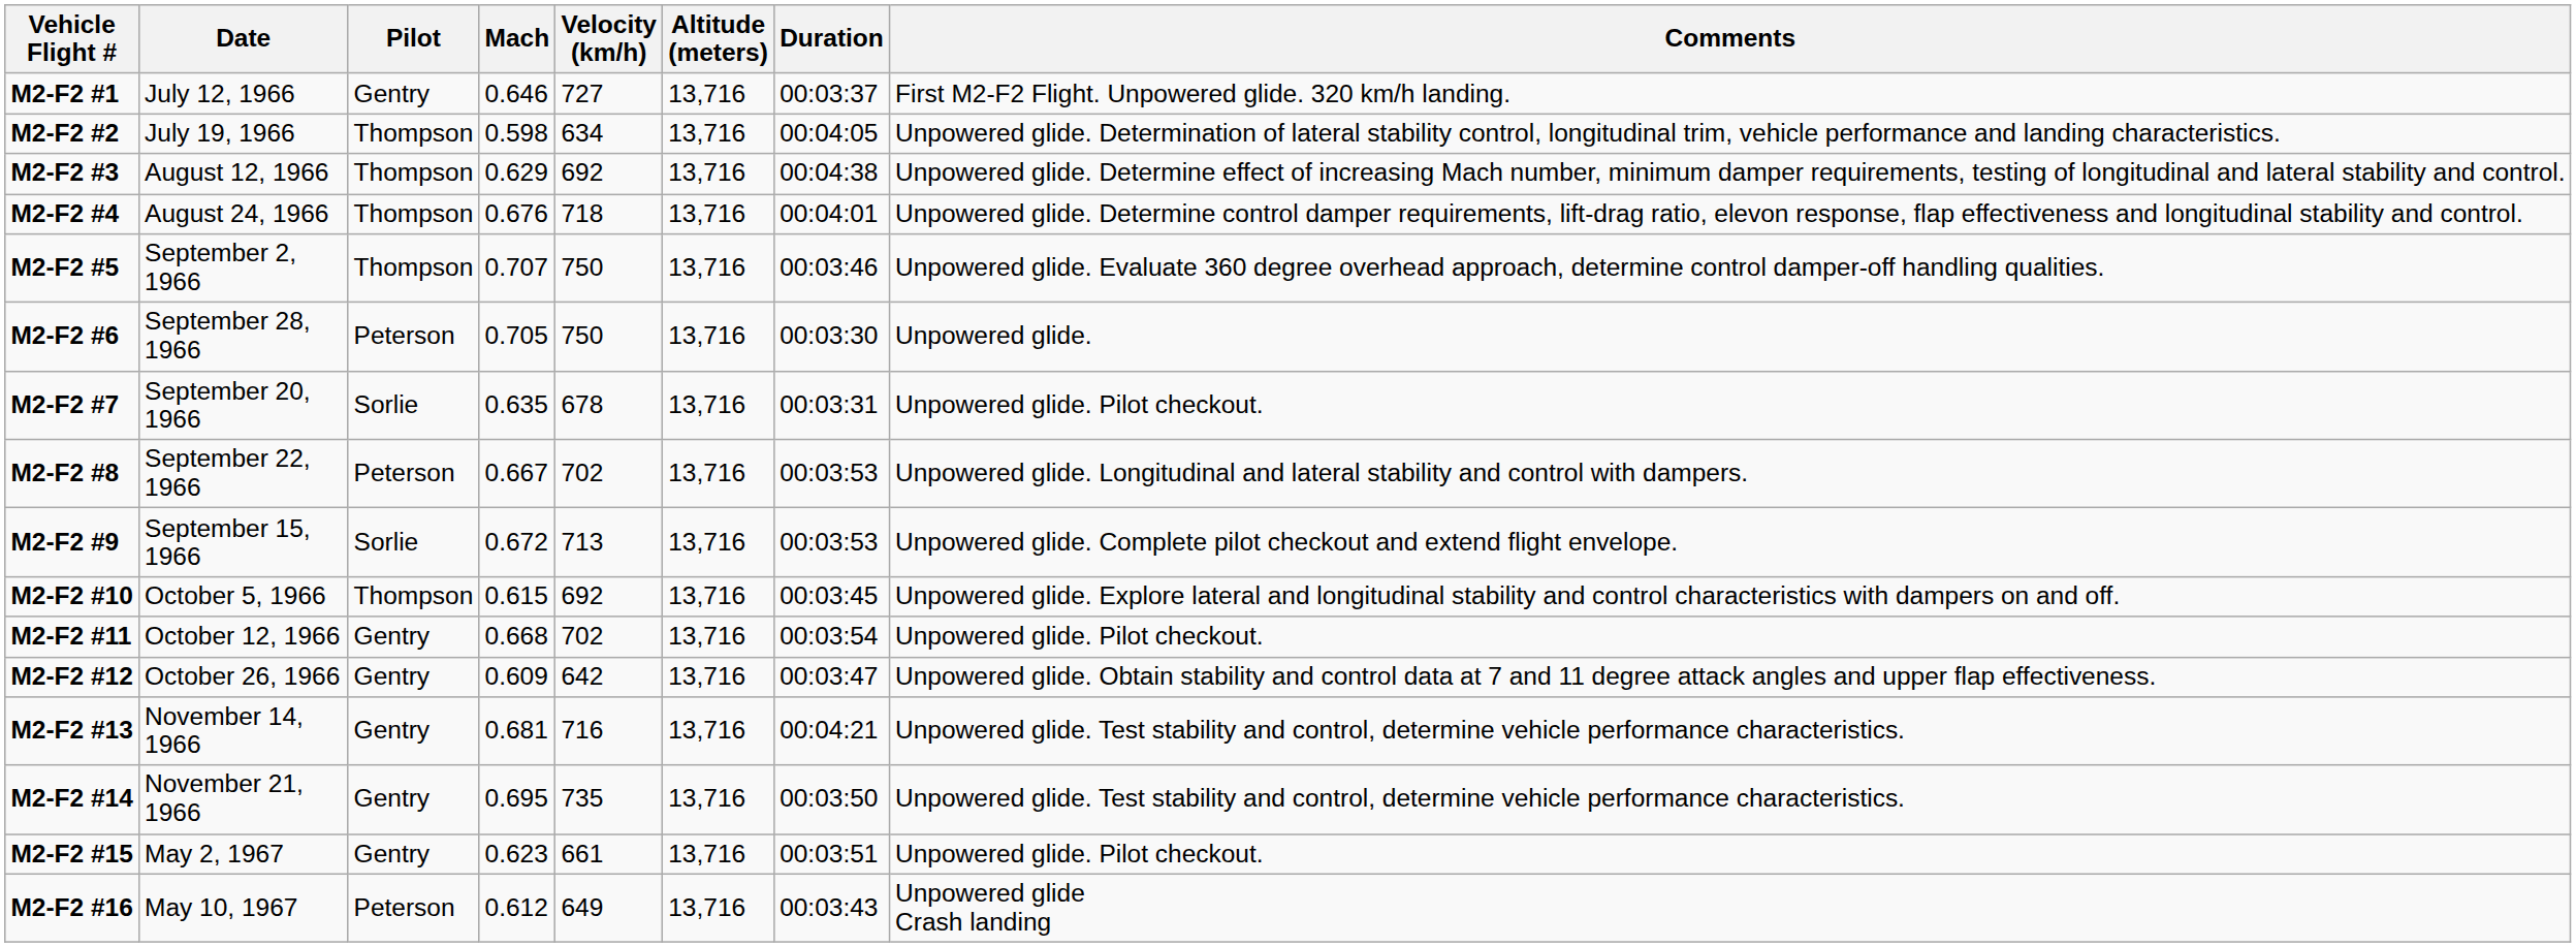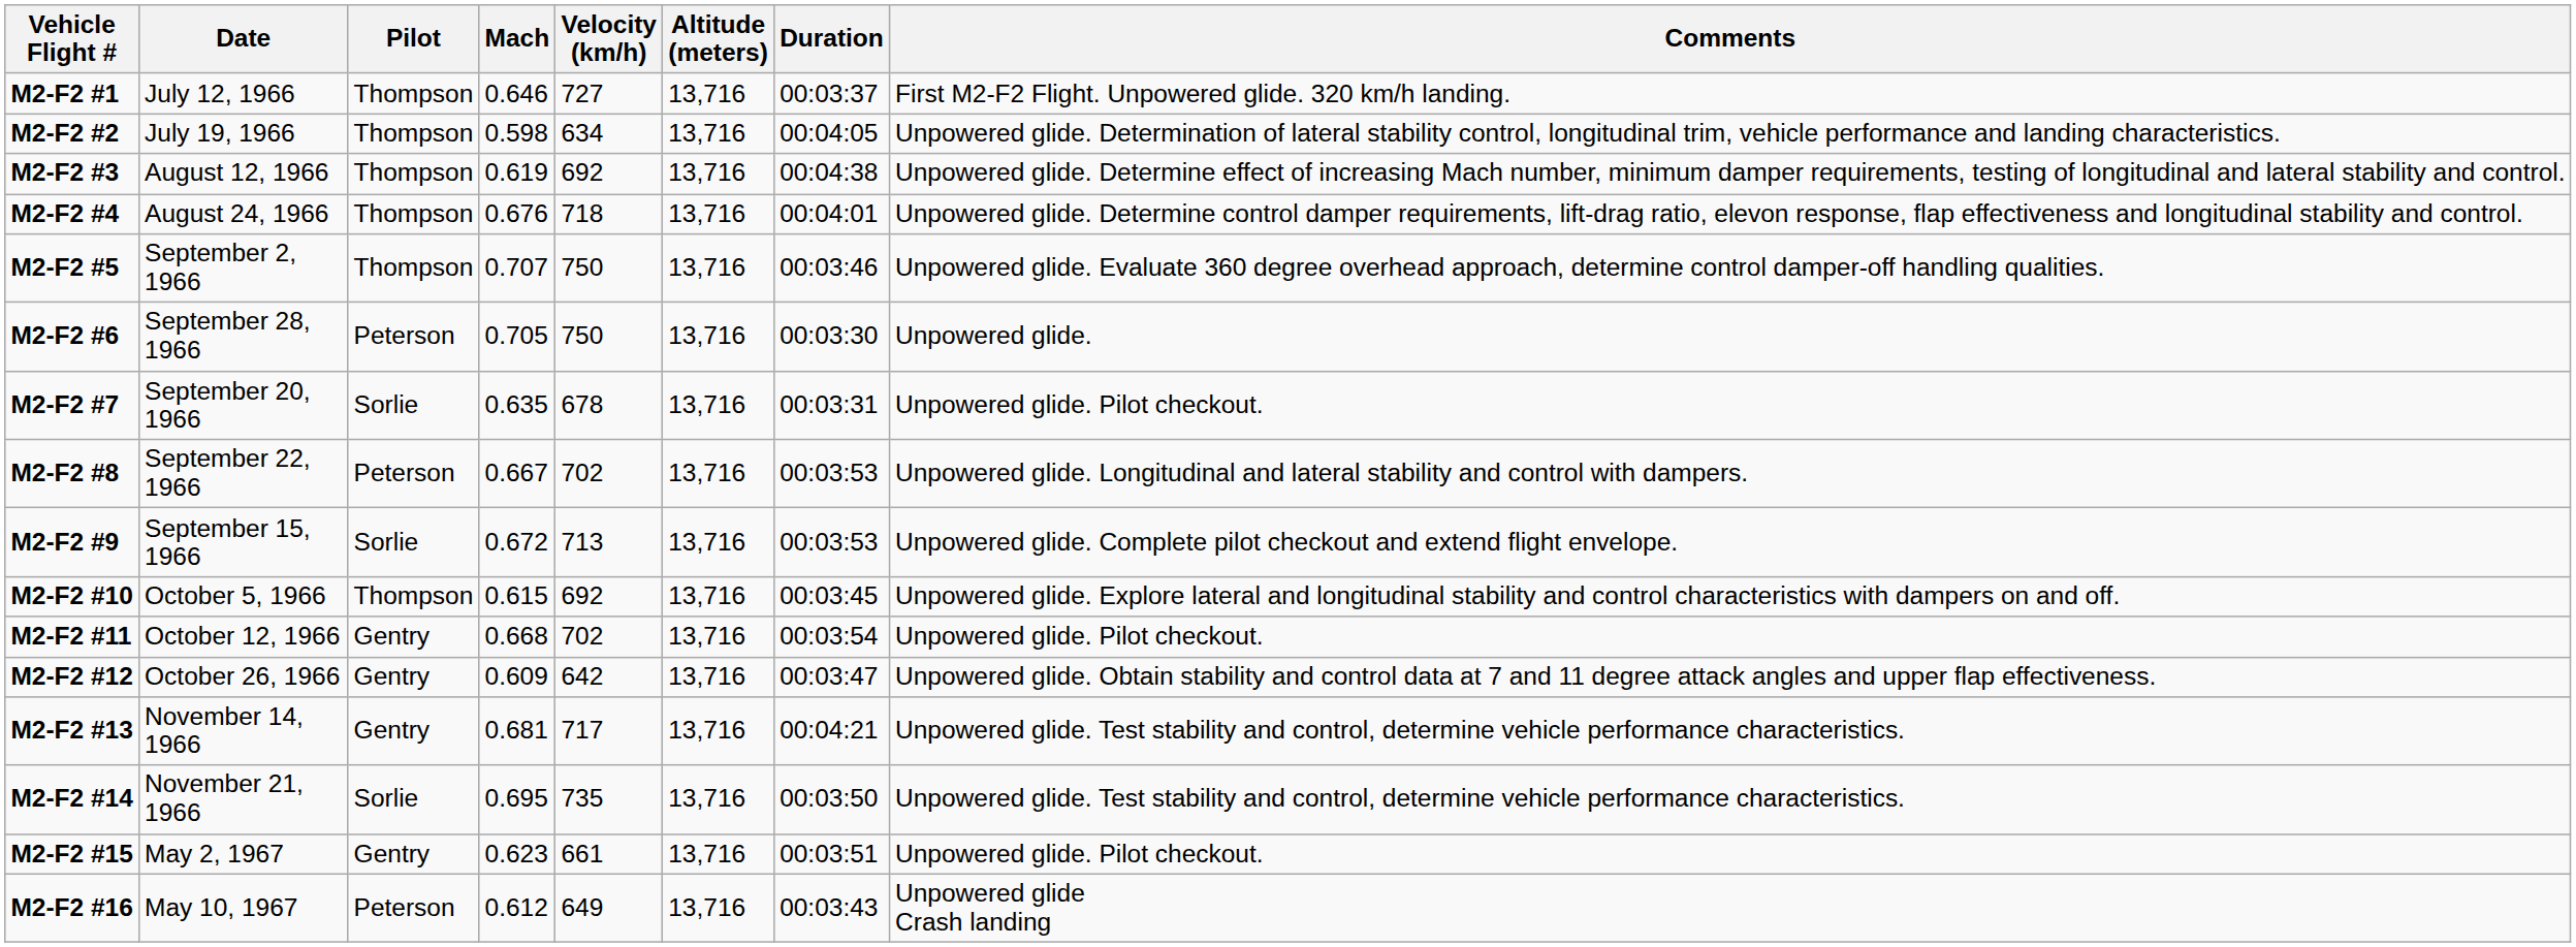M2-F2 #1 | Pilot: Gentry -> Thompson
M2-F2 #3 | Mach: 0.629 -> 0.619
M2-F2 #13 | Velocity (km/h): 716 -> 717
M2-F2 #14 | Pilot: Gentry -> Sorlie
